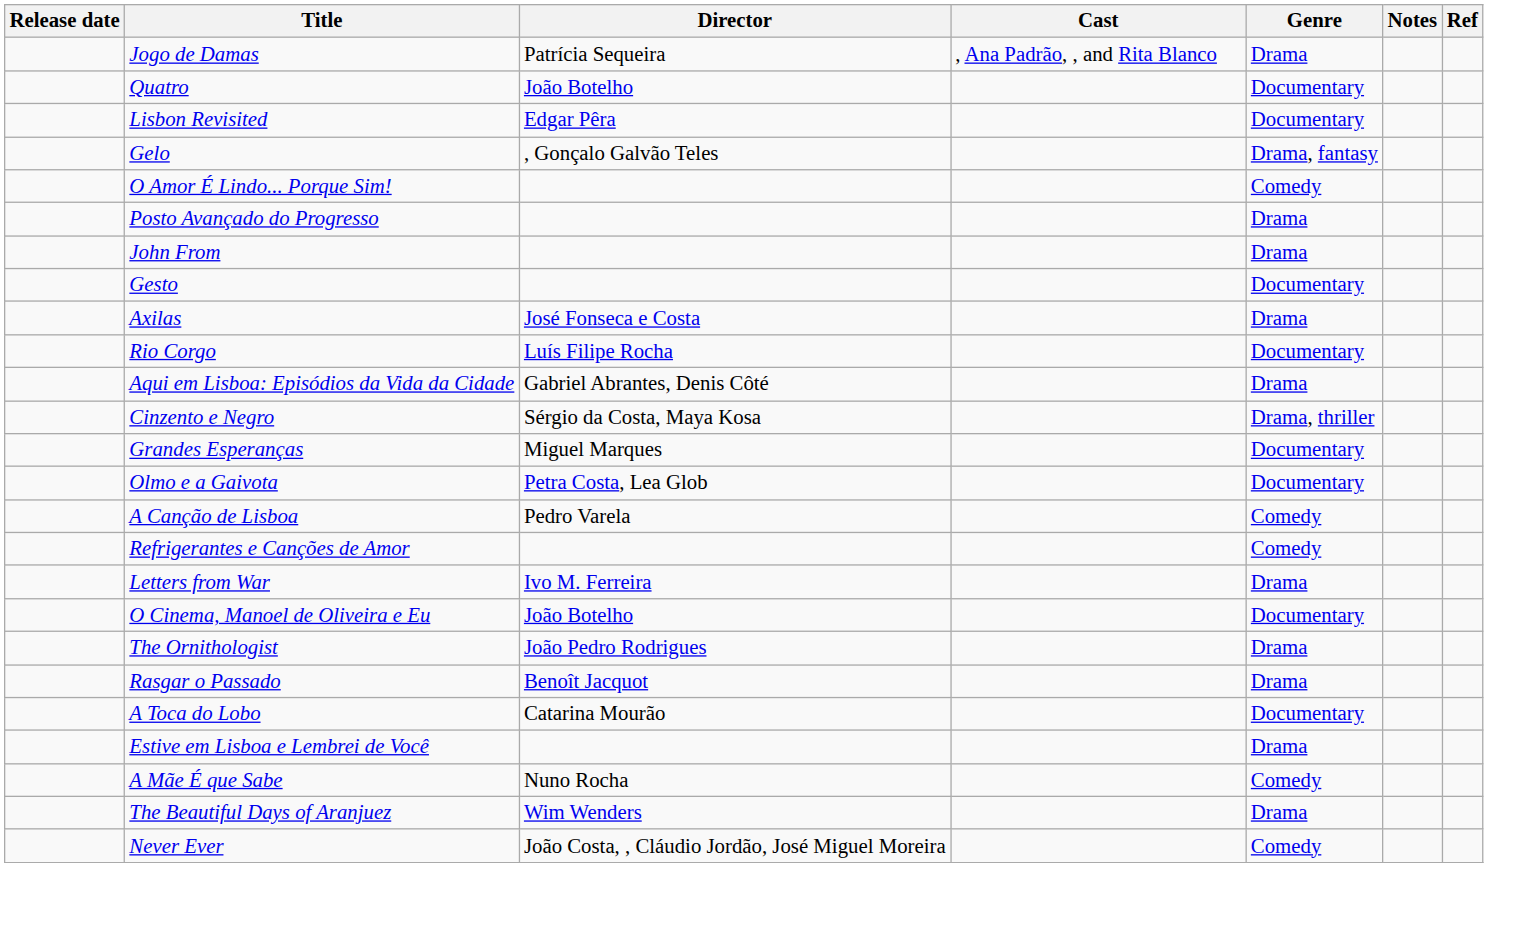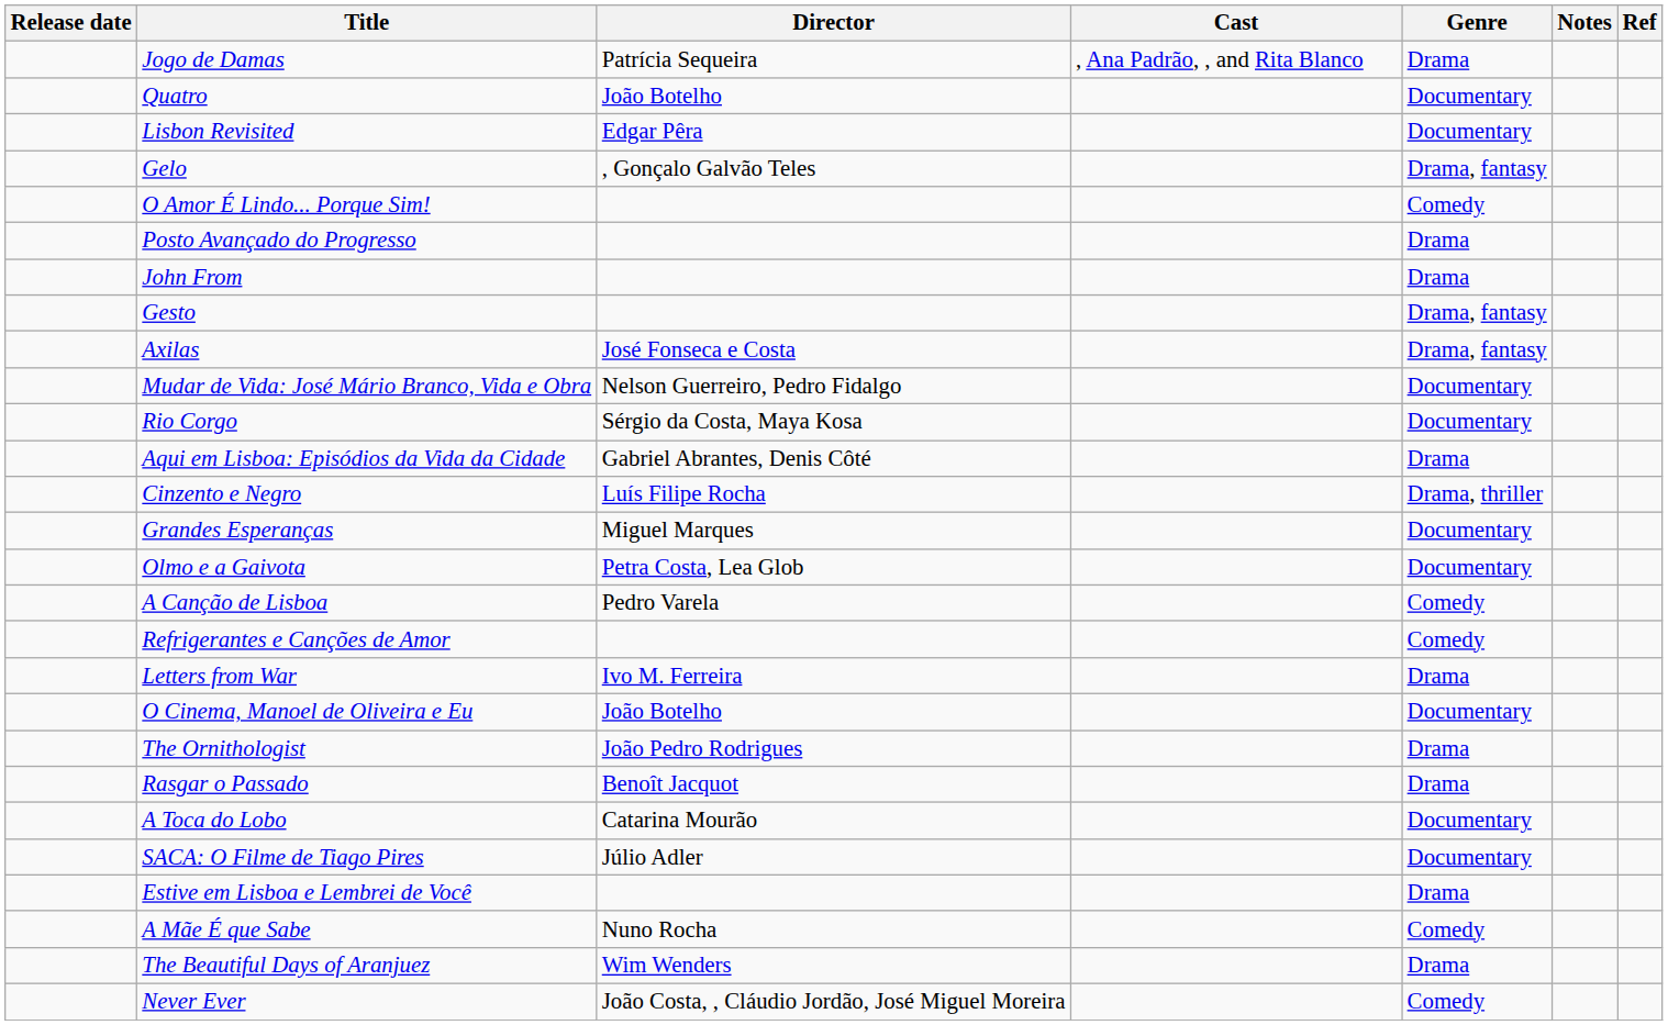Gesto | Genre: Documentary -> Drama, fantasy
Axilas | Genre: Drama -> Drama, fantasy
+ row: Mudar de Vida: José Mário Branco, Vida e Obra | Nelson Guerreiro, Pedro Fidalgo | Documentary
Rio Corgo | Director: Luís Filipe Rocha -> Sérgio da Costa, Maya Kosa
Cinzento e Negro | Director: Sérgio da Costa, Maya Kosa -> Luís Filipe Rocha
+ row: SACA: O Filme de Tiago Pires | Júlio Adler | Documentary
